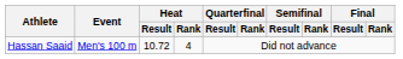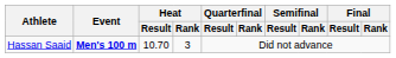Hassan Saaid | Event: normal -> bold
Hassan Saaid | Heat / Result: 10.72 -> 10.70
Hassan Saaid | Heat / Rank: 4 -> 3
